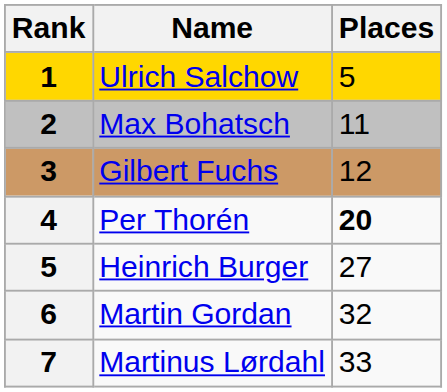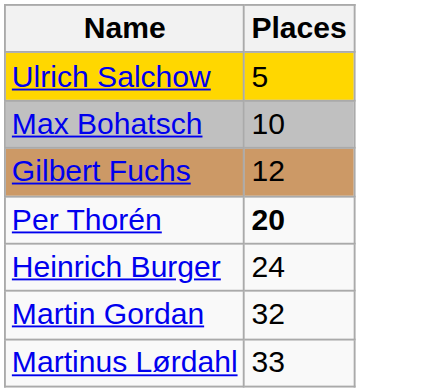- column: Rank | 1 | 2 | 3 | 4 | 5 | 6 | 7
Max Bohatsch | Places: 11 -> 10
Heinrich Burger | Places: 27 -> 24
